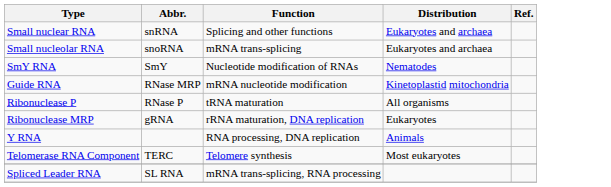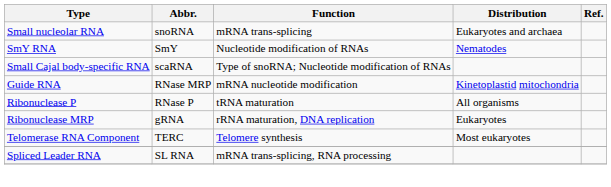- row: Small nuclear RNA | snRNA | Splicing and other functions | Eukaryotes and archaea
+ row: Small Cajal body-specific RNA | scaRNA | Type of snoRNA; Nucleotide modification of RNAs
- row: Y RNA | RNA processing, DNA replication | Animals
